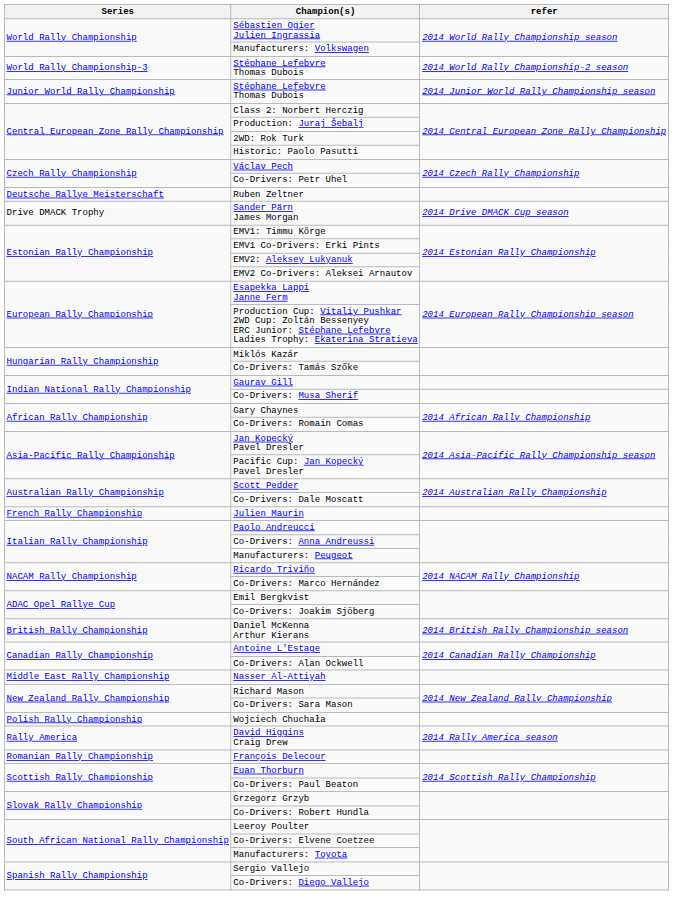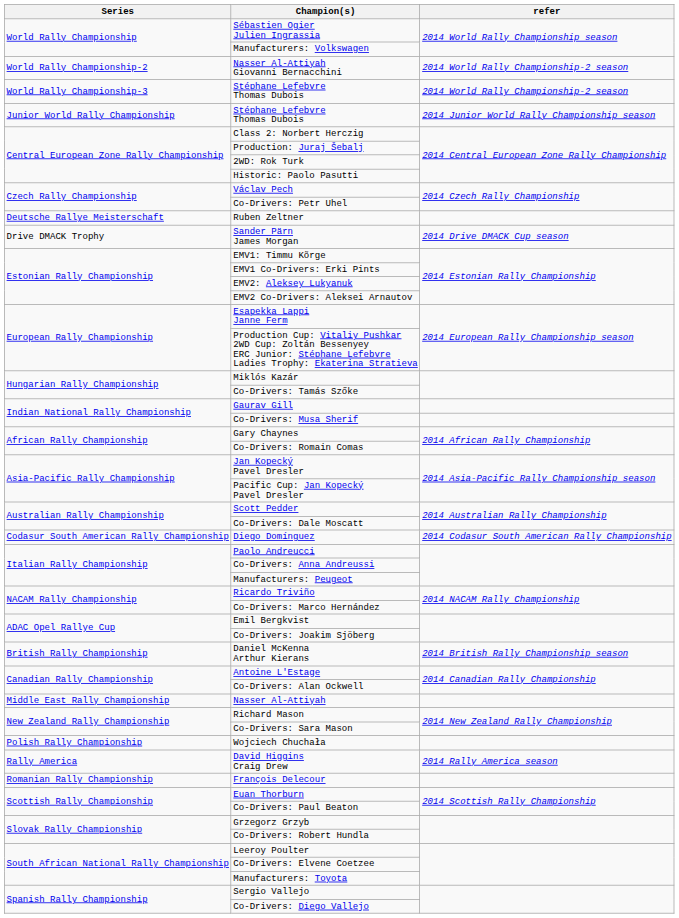+ row: World Rally Championship-2 | Nasser Al-Attiyah Giovanni Bernacchini | 2014 World Rally Championship-2 season
+ row: Codasur South American Rally Championship | Diego Domínguez | 2014 Codasur South American Rally Championship
- row: French Rally Championship | Julien Maurin
